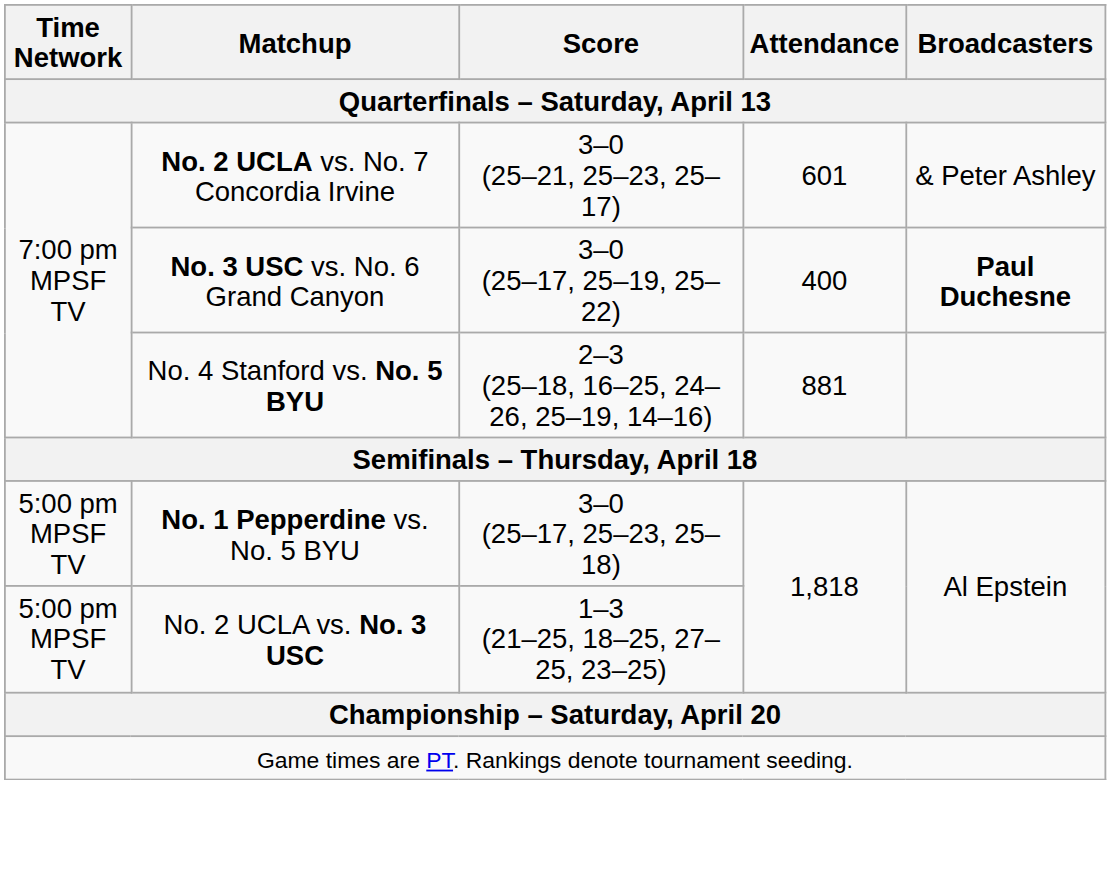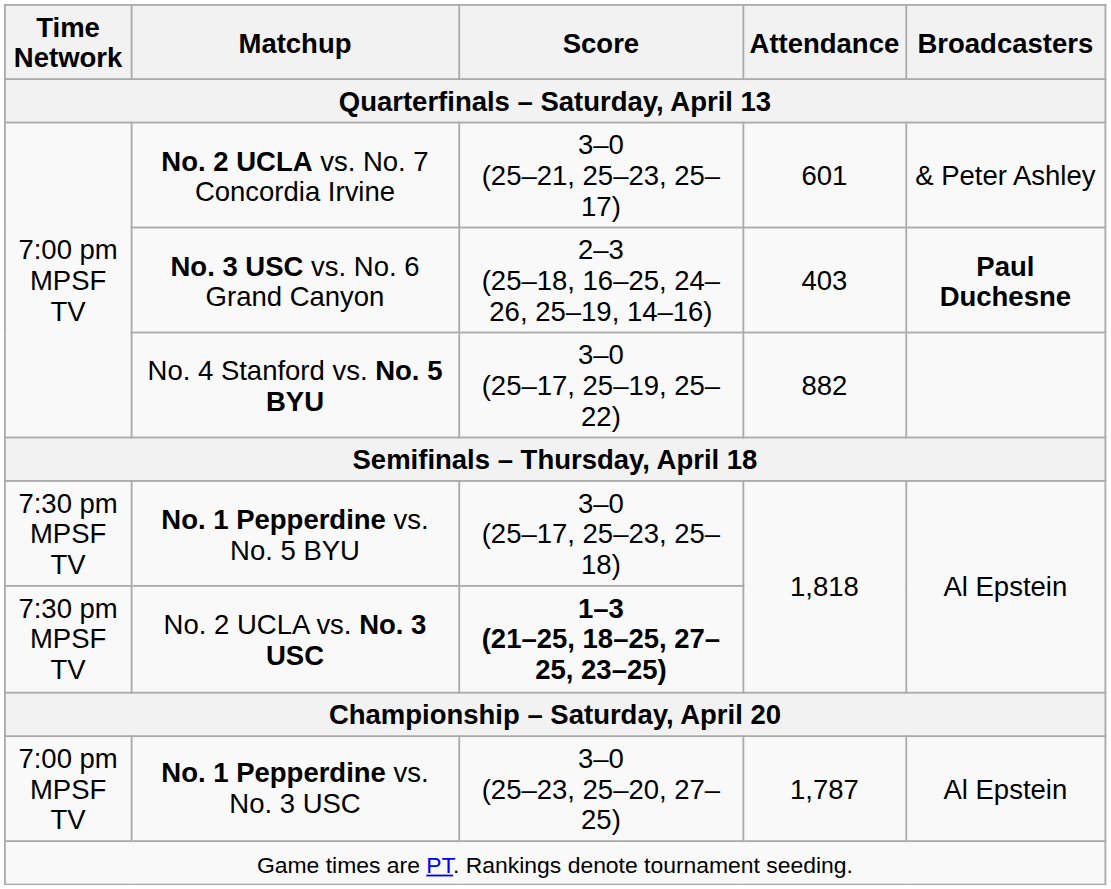No. 3 USC vs. No. 6 Grand Canyon | Score: 3–0 (25–17, 25–19, 25–22) -> 2–3 (25–18, 16–25, 24–26, 25–19, 14–16)
No. 3 USC vs. No. 6 Grand Canyon | Attendance: 400 -> 403
No. 4 Stanford vs. No. 5 BYU | Score: 2–3 (25–18, 16–25, 24–26, 25–19, 14–16) -> 3–0 (25–17, 25–19, 25–22)
No. 4 Stanford vs. No. 5 BYU | Attendance: 881 -> 882
No. 1 Pepperdine vs. No. 5 BYU | Time Network: 5:00 pm MPSF TV -> 7:30 pm MPSF TV
No. 2 UCLA vs. No. 3 USC | Time Network: 5:00 pm MPSF TV -> 7:30 pm MPSF TV
No. 2 UCLA vs. No. 3 USC | Score: normal -> bold
+ row: 7:00 pm MPSF TV | No. 1 Pepperdine vs. No. 3 USC | 3–0 (25–23, 25–20, 27–25) | 1,787 | Al Epstein
